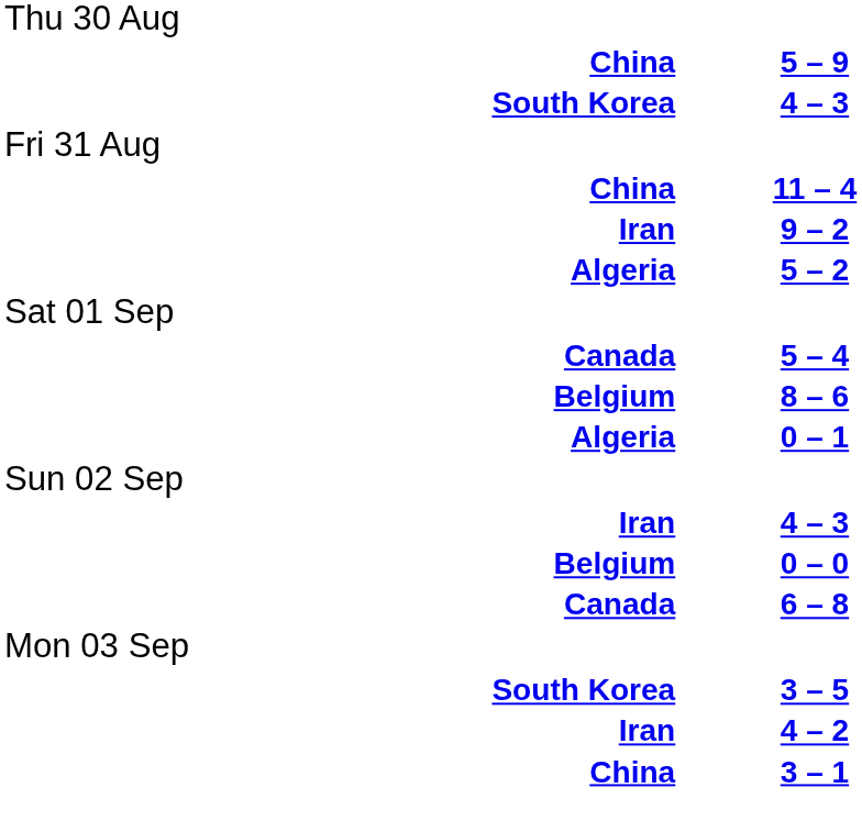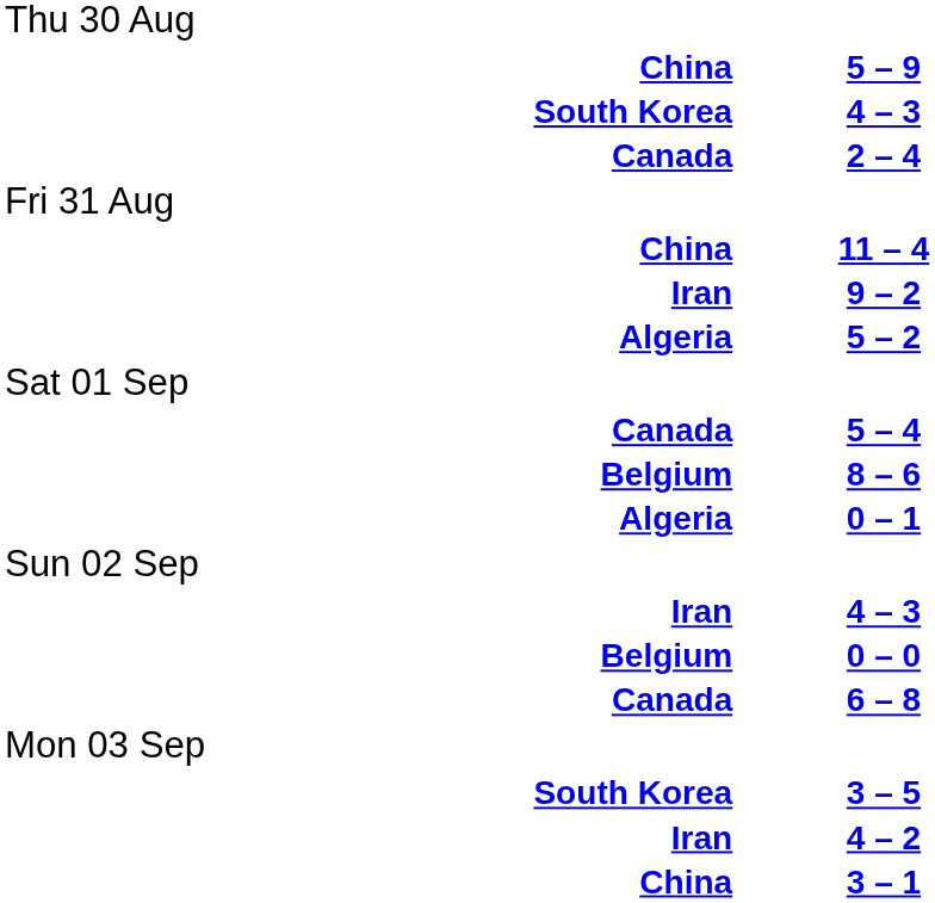+ row: Canada | 2 – 4
